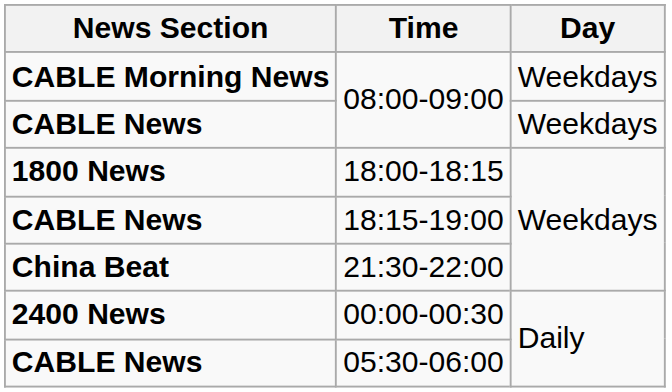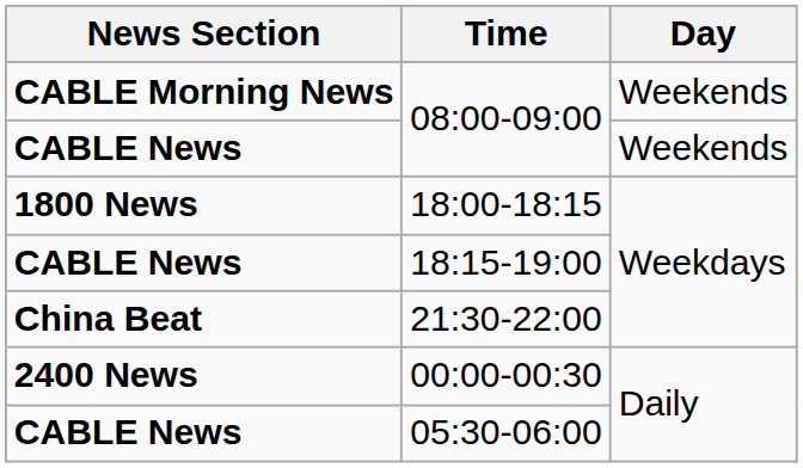CABLE Morning News / 08:00-09:00 | Day: Weekdays -> Weekends
CABLE News / 08:00-09:00 | Day: Weekdays -> Weekends
